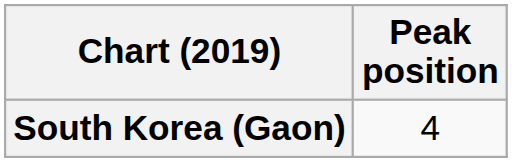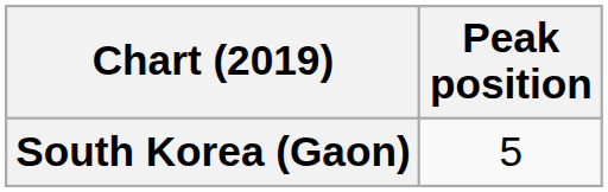South Korea (Gaon) | Peak position: 4 -> 5
